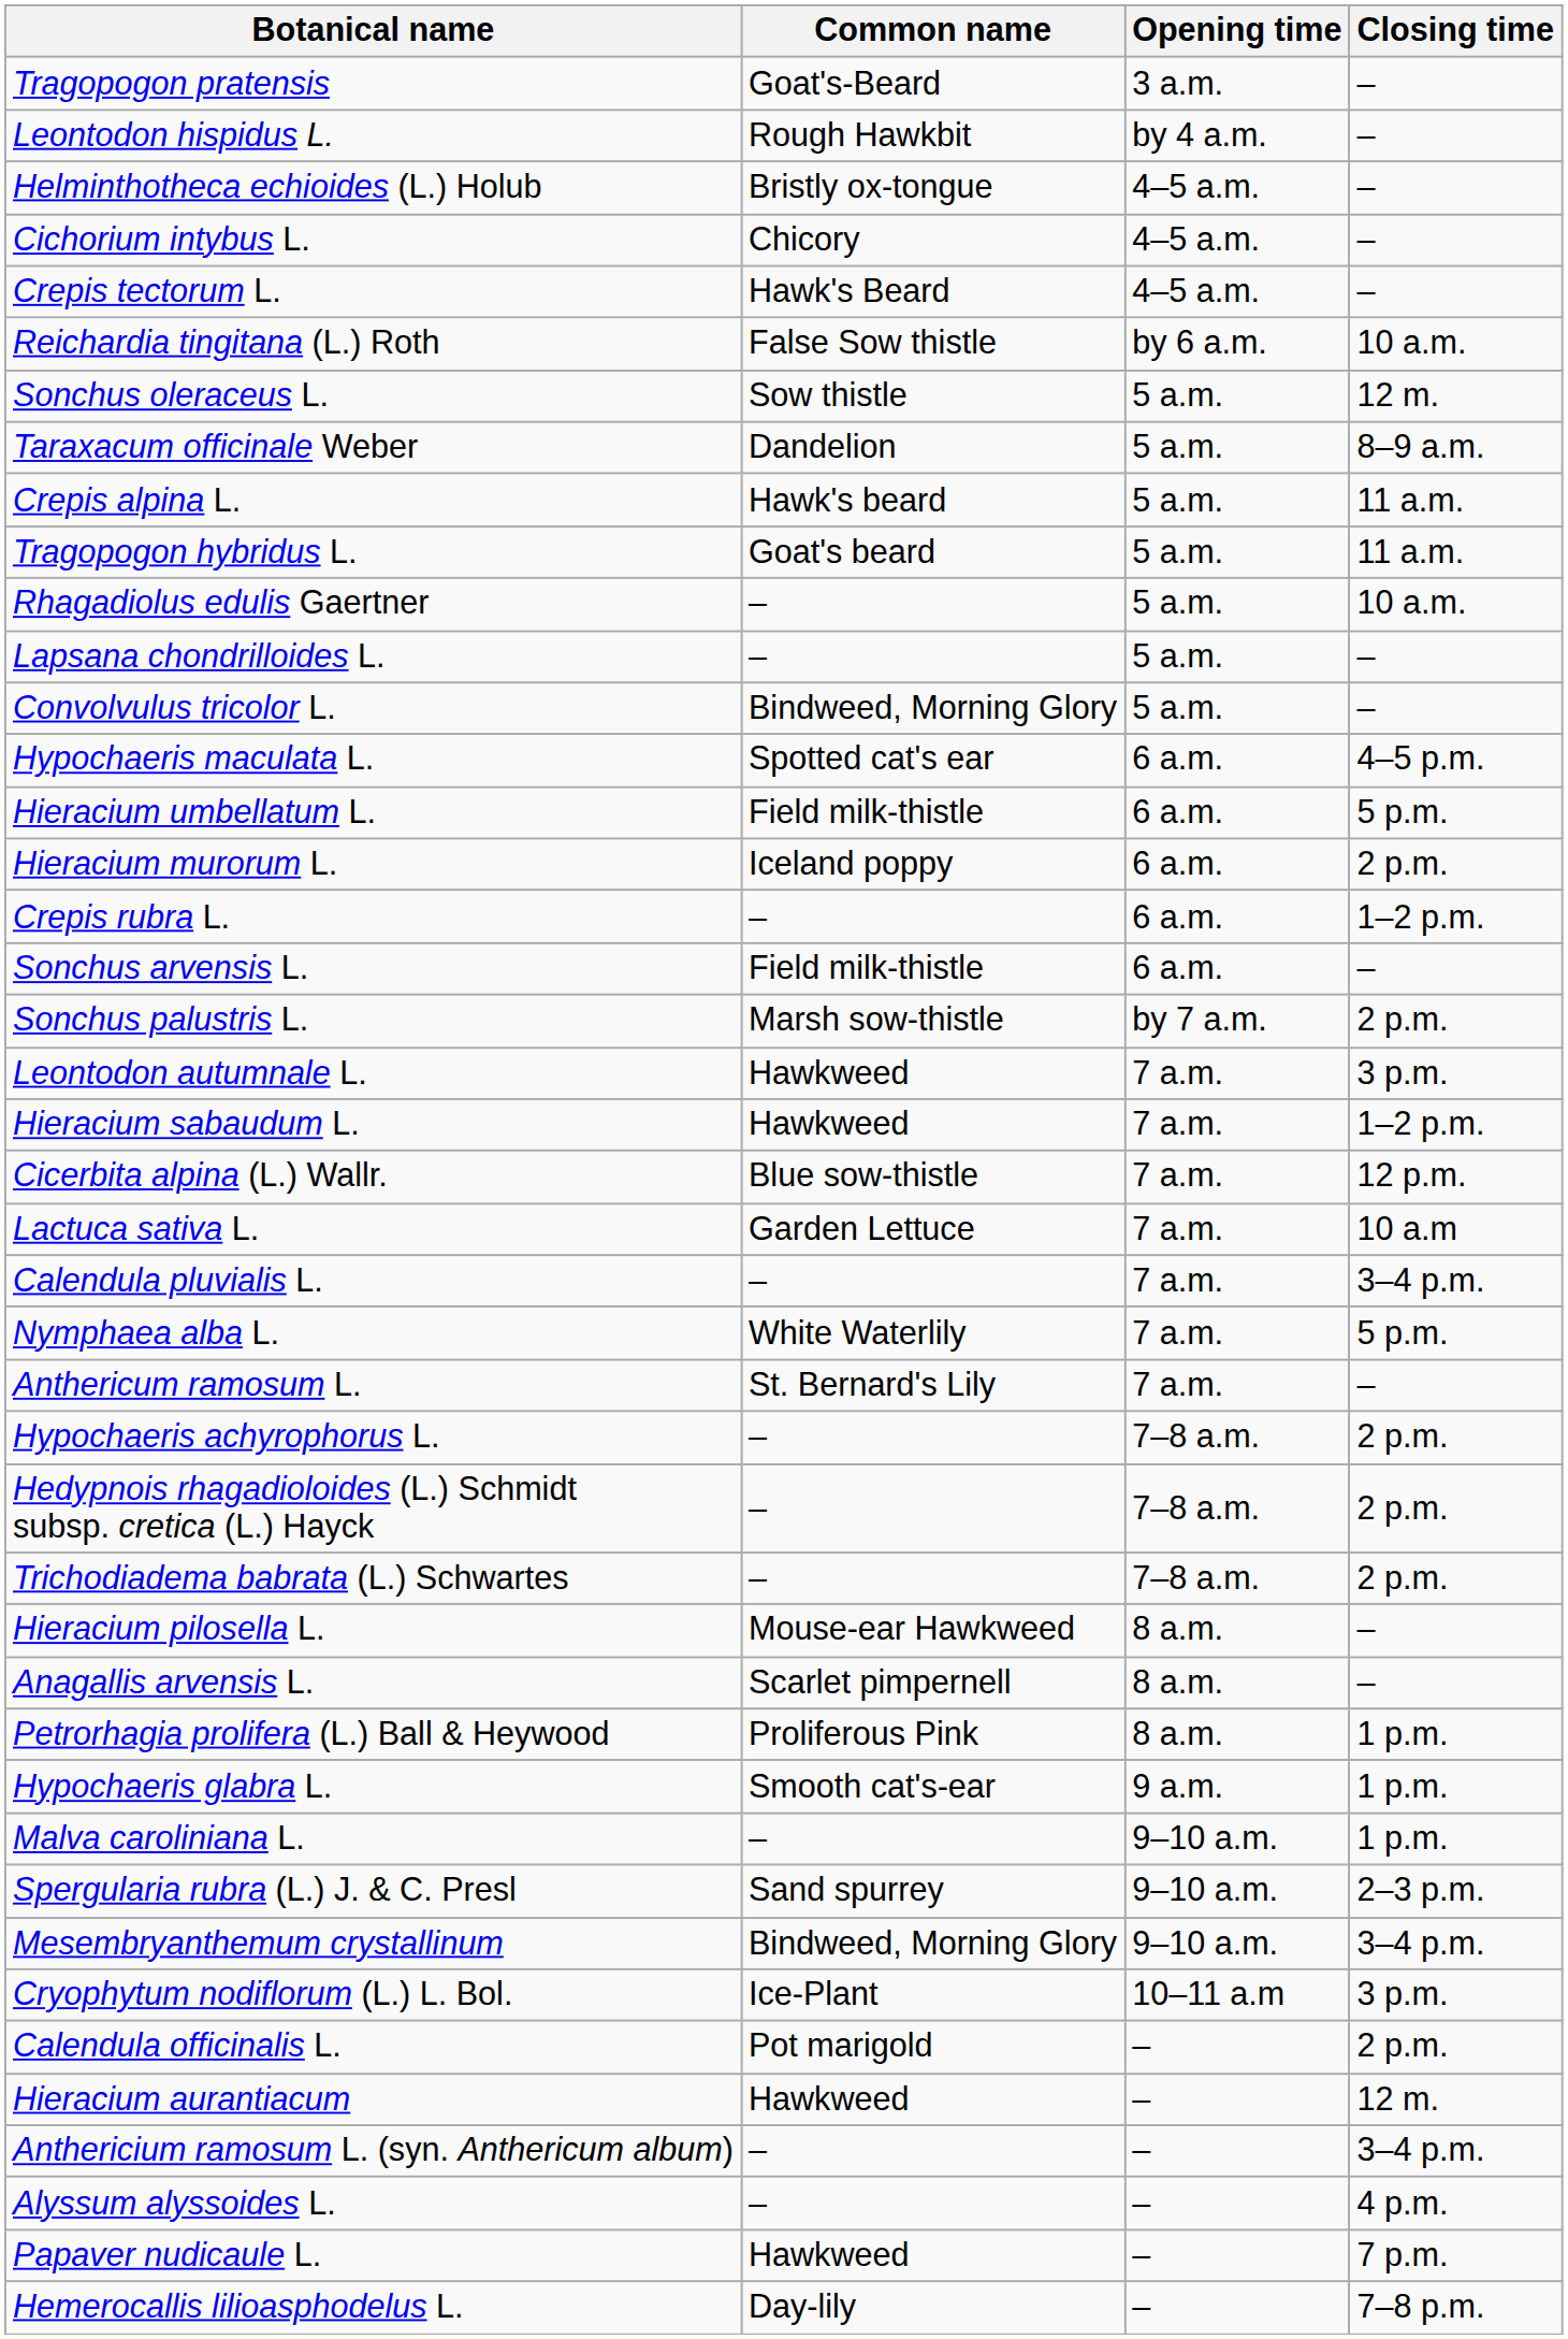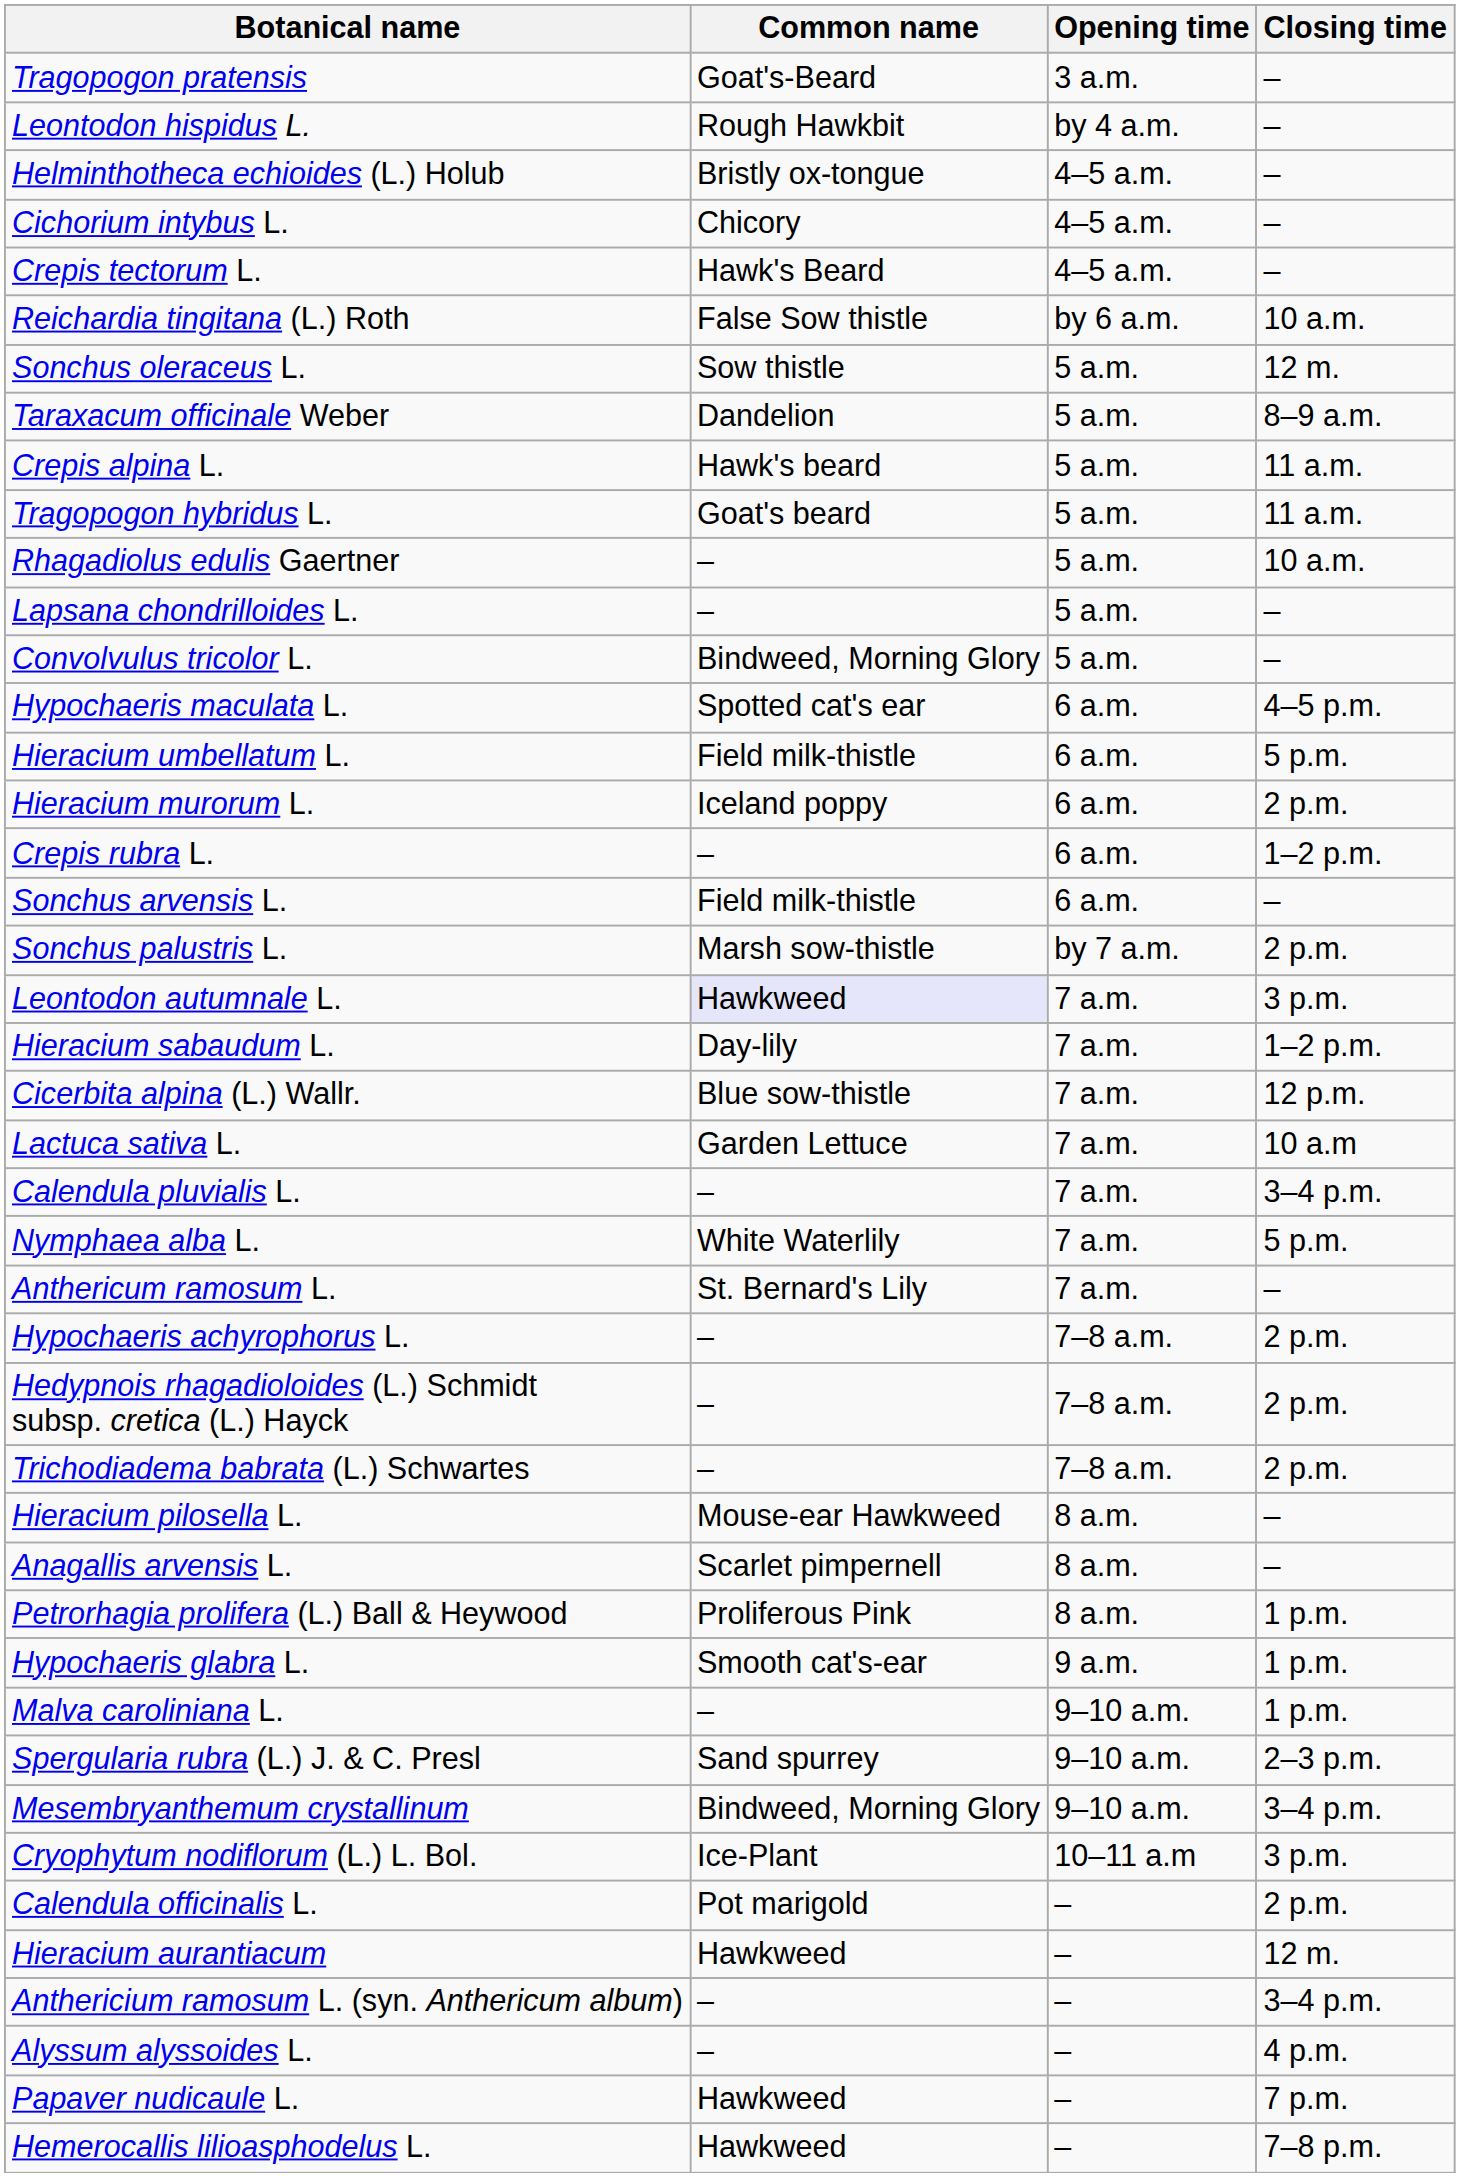Leontodon autumnale L. | Common name: no background -> lavender background
Hieracium sabaudum L. | Common name: Hawkweed -> Day-lily
Hemerocallis lilioasphodelus L. | Common name: Day-lily -> Hawkweed
